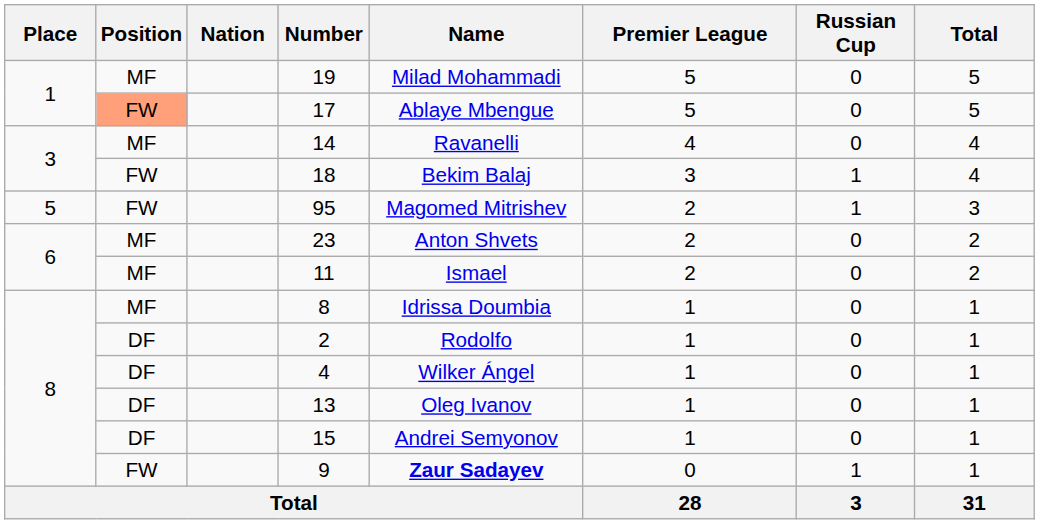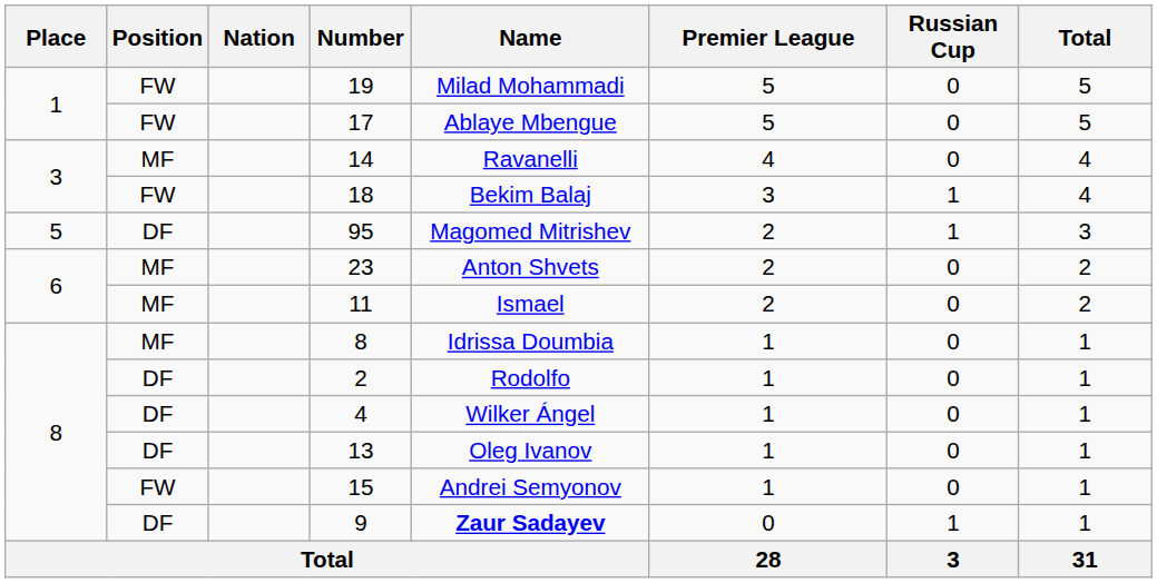19 | Position: MF -> FW
17 | Position: lightsalmon background -> no background
95 | Position: FW -> DF
15 | Position: DF -> FW
9 | Position: FW -> DF
